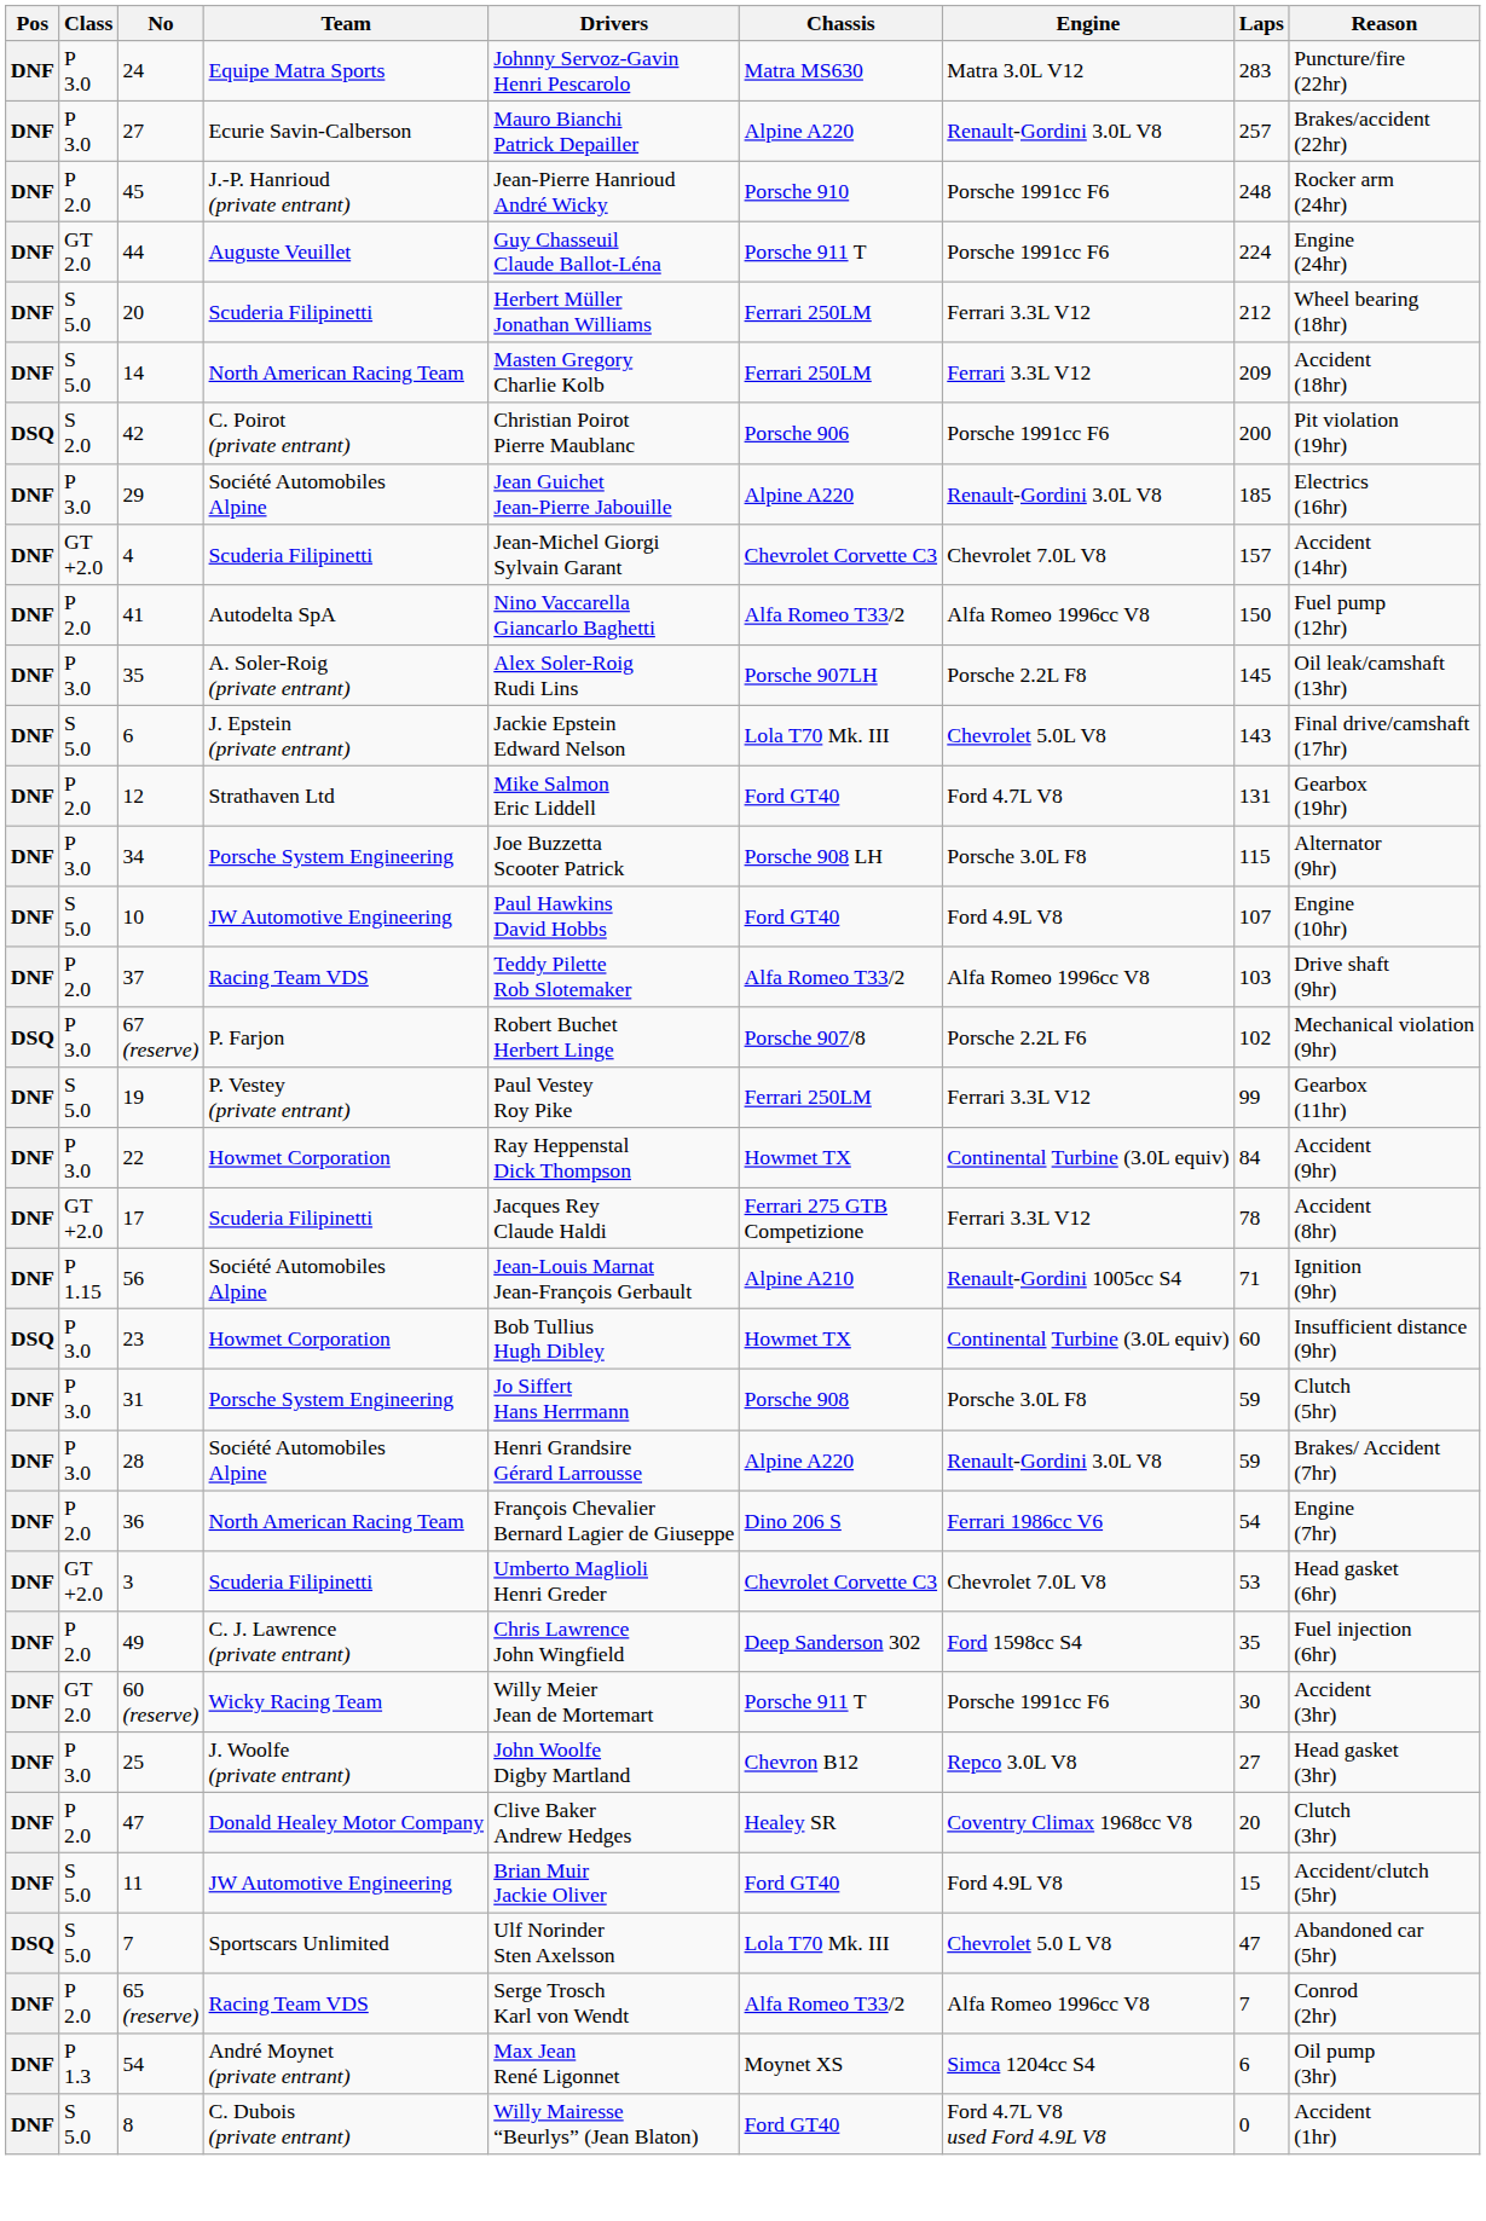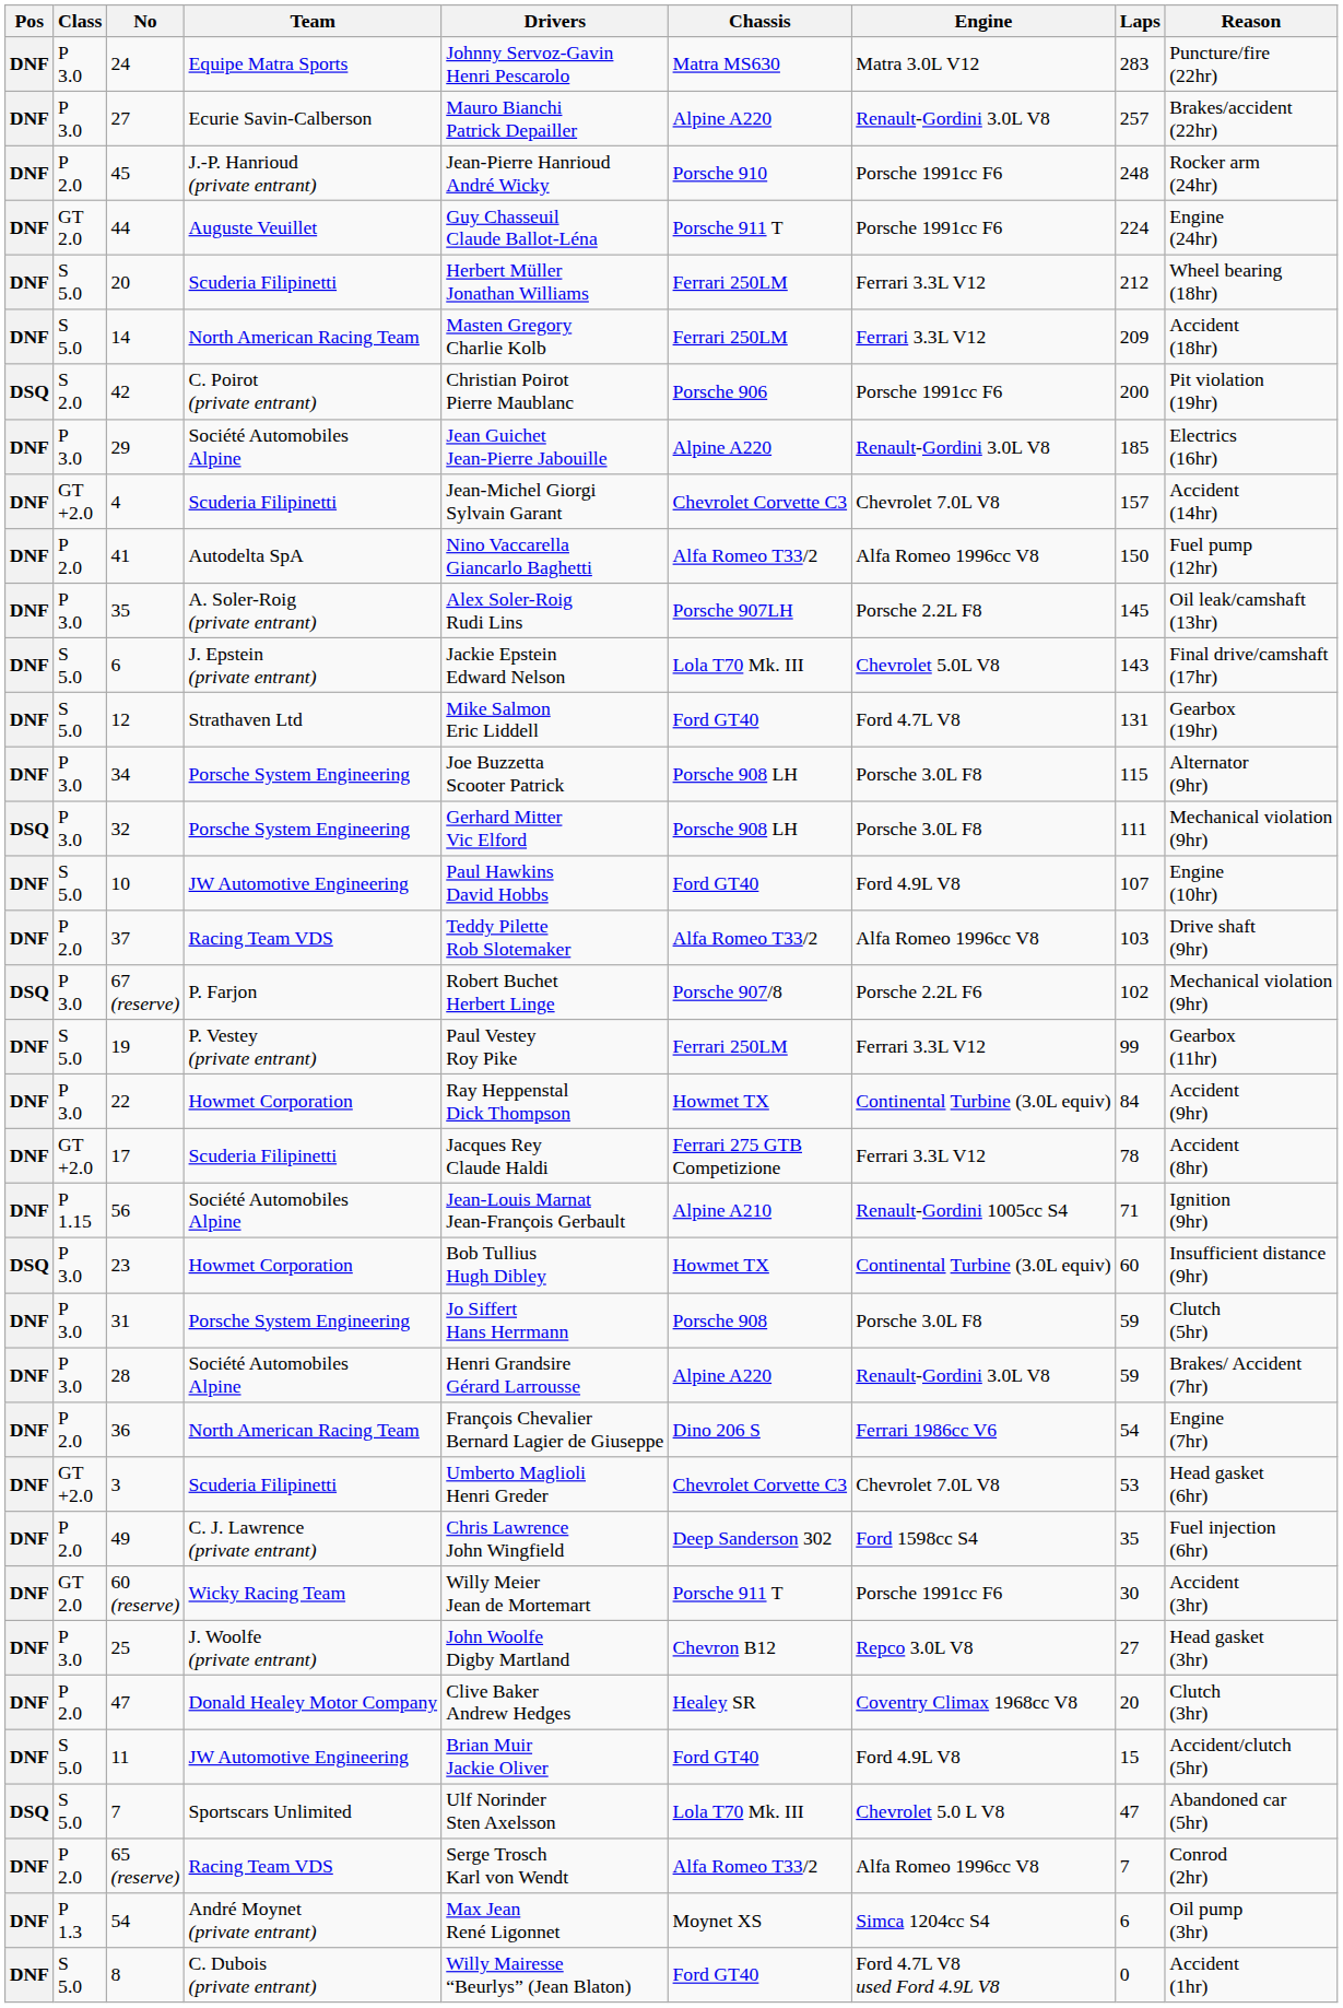12 | Class: P 2.0 -> S 5.0
+ row: DSQ | P 3.0 | 32 | Porsche System Engineering | Gerhard Mitter Vic Elford | Porsche 908 LH | Porsche 3.0L F8 | 111 | Mechanical violation (9hr)
